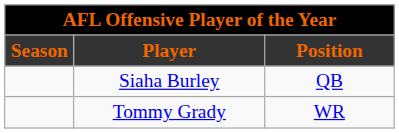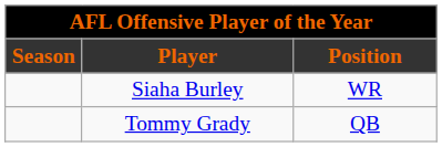Siaha Burley | Position: QB -> WR
Tommy Grady | Position: WR -> QB
